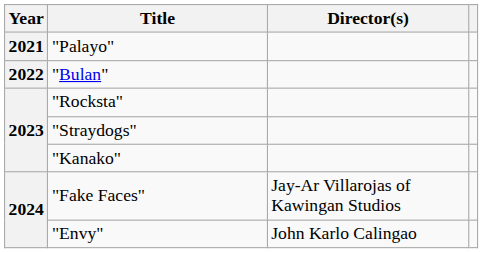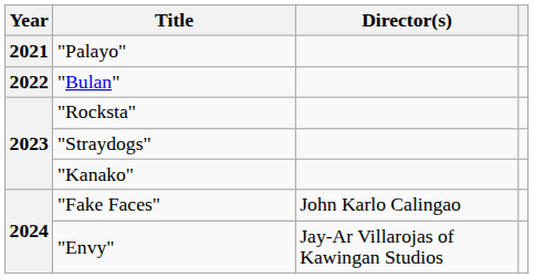"Fake Faces" | Director(s): Jay-Ar Villarojas of Kawingan Studios -> John Karlo Calingao
"Envy" | Director(s): John Karlo Calingao -> Jay-Ar Villarojas of Kawingan Studios
